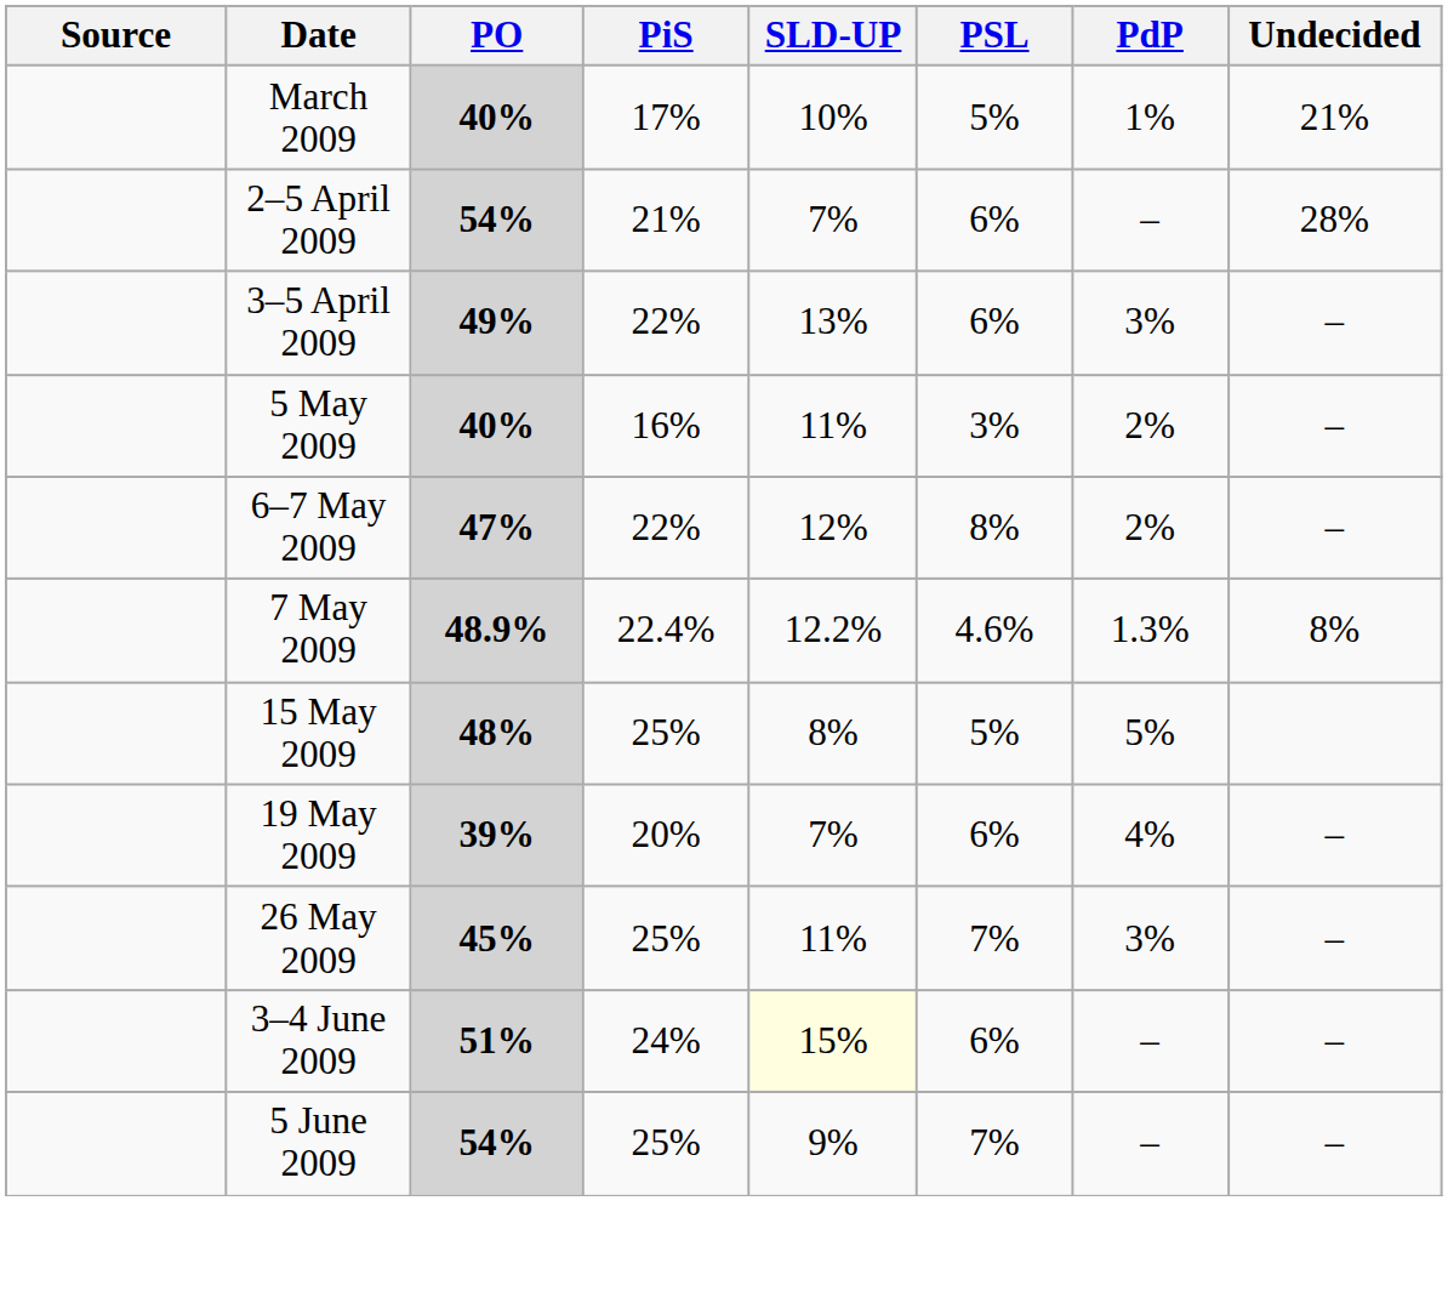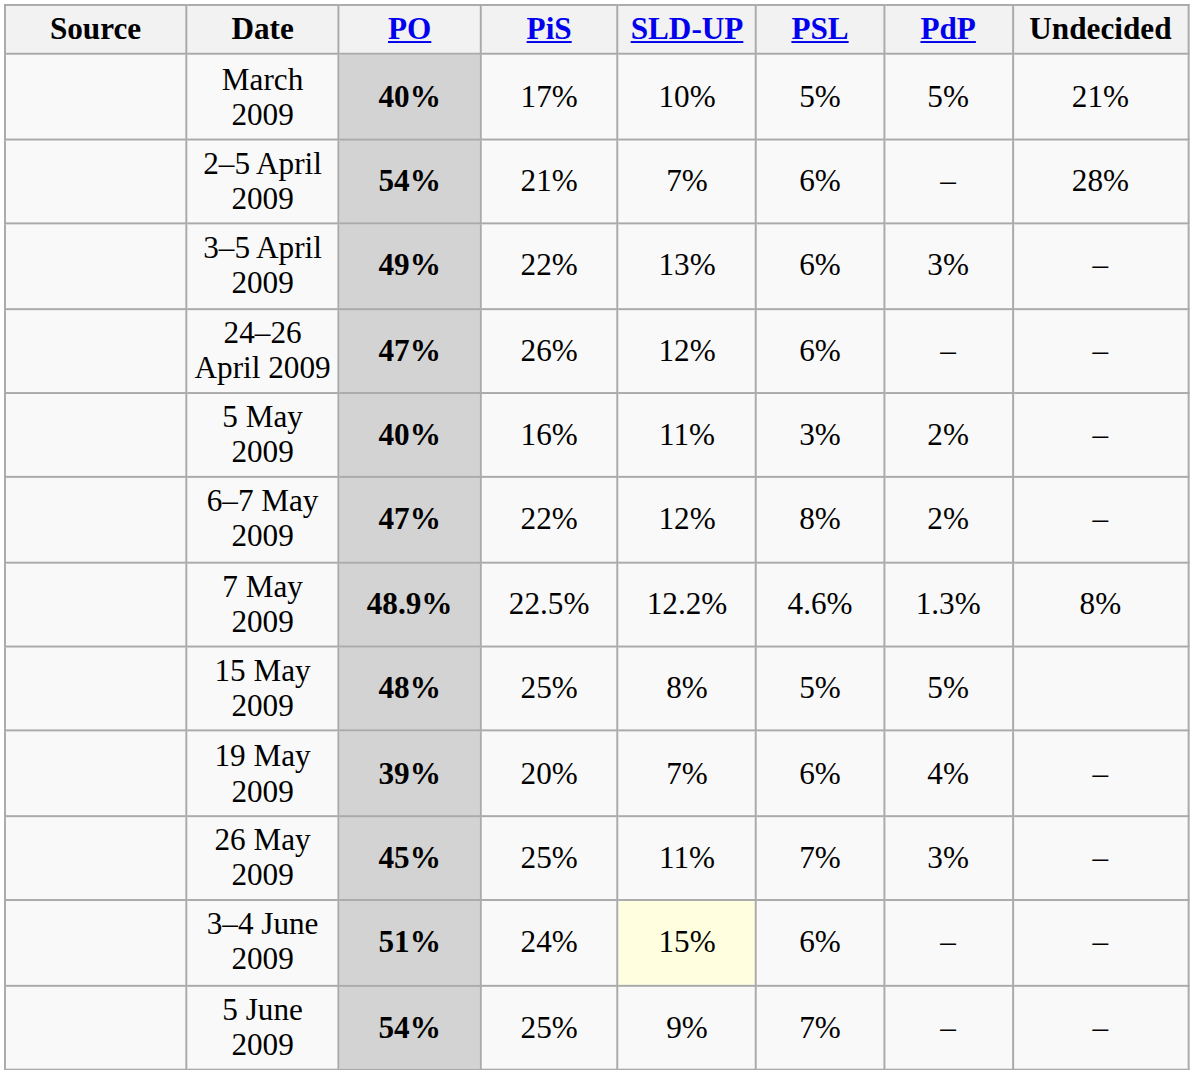March 2009 | PdP: 1% -> 5%
+ row: 24–26 April 2009 | 47% | 26% | 12% | 6% | – | –
7 May 2009 | PiS: 22.4% -> 22.5%
